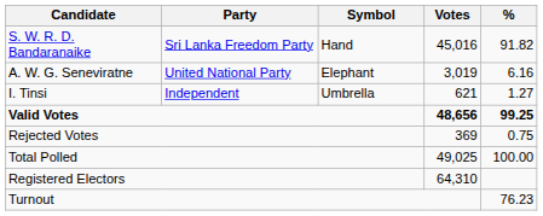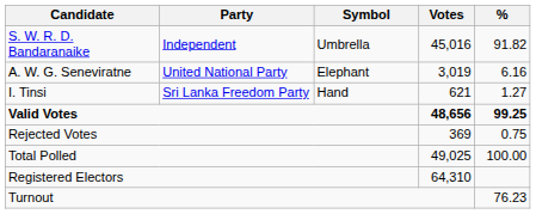S. W. R. D. Bandaranaike | Party: Sri Lanka Freedom Party -> Independent
S. W. R. D. Bandaranaike | Symbol: Hand -> Umbrella
I. Tinsi | Party: Independent -> Sri Lanka Freedom Party
I. Tinsi | Symbol: Umbrella -> Hand
